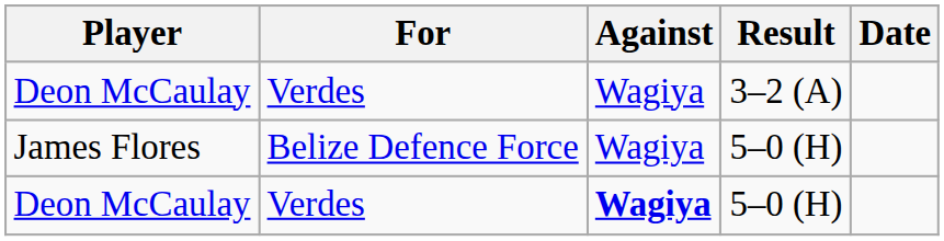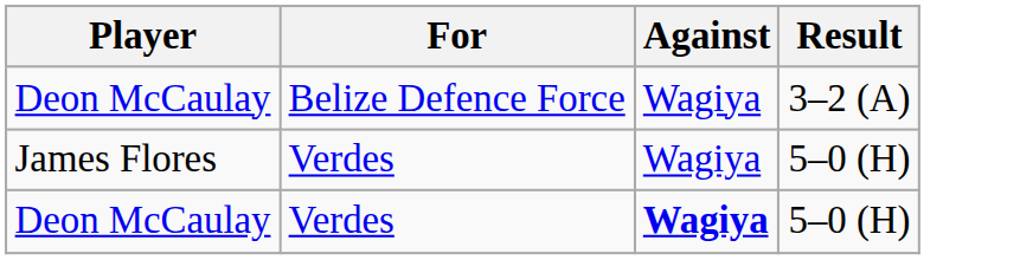- column: Date
Deon McCaulay / 3–2 (A) | For: Verdes -> Belize Defence Force
James Flores | For: Belize Defence Force -> Verdes
